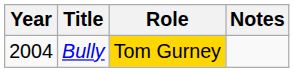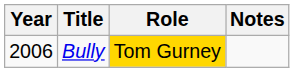Bully | Year: 2004 -> 2006
